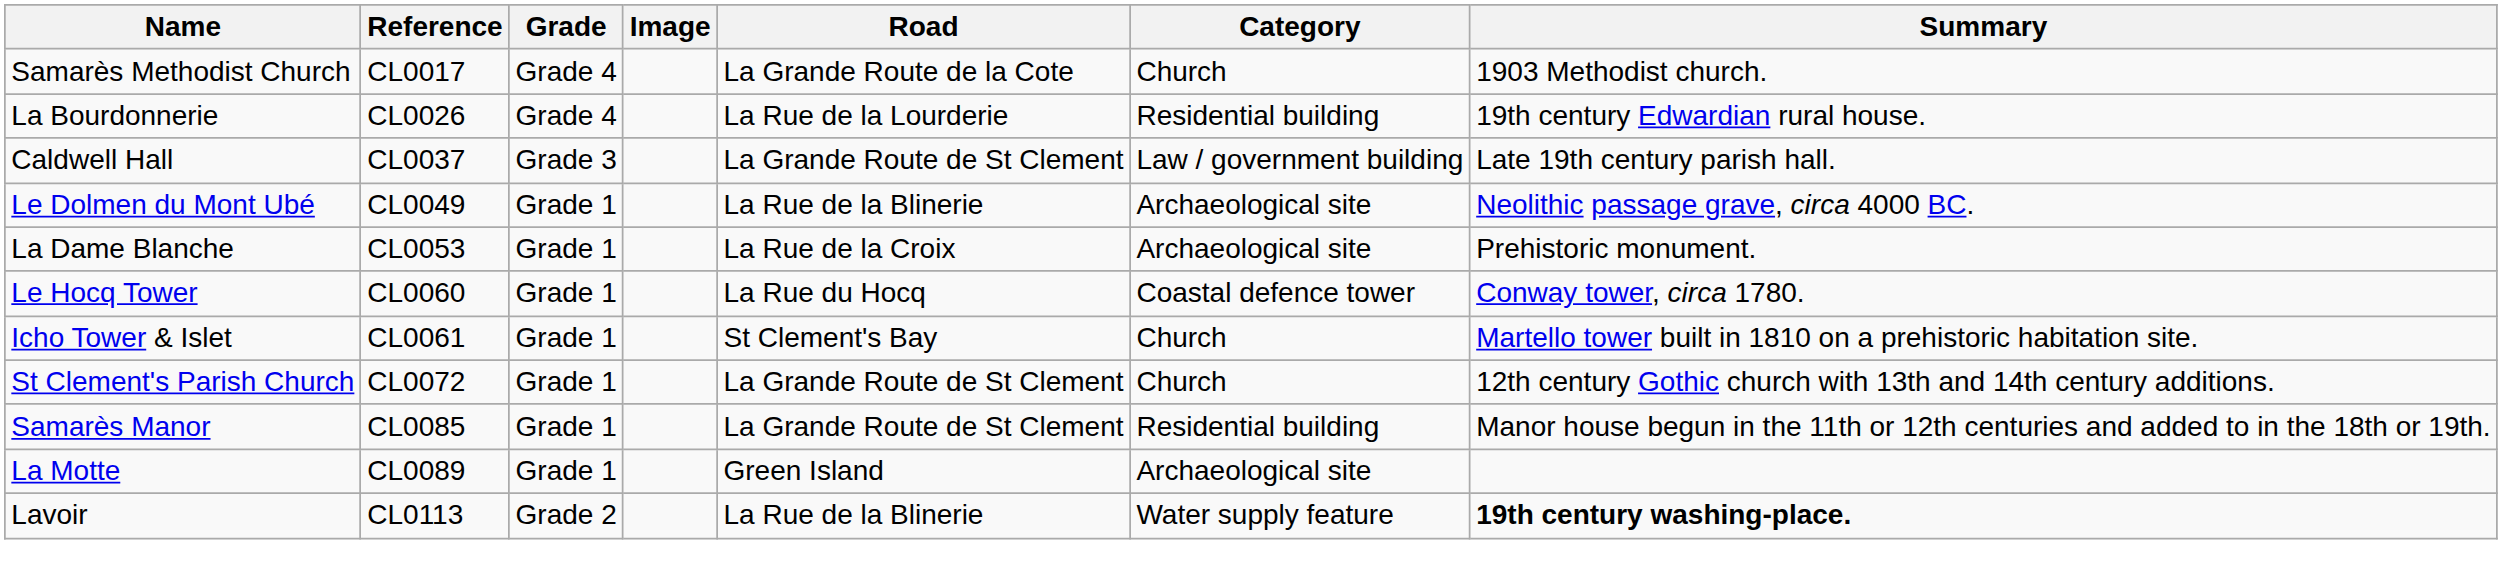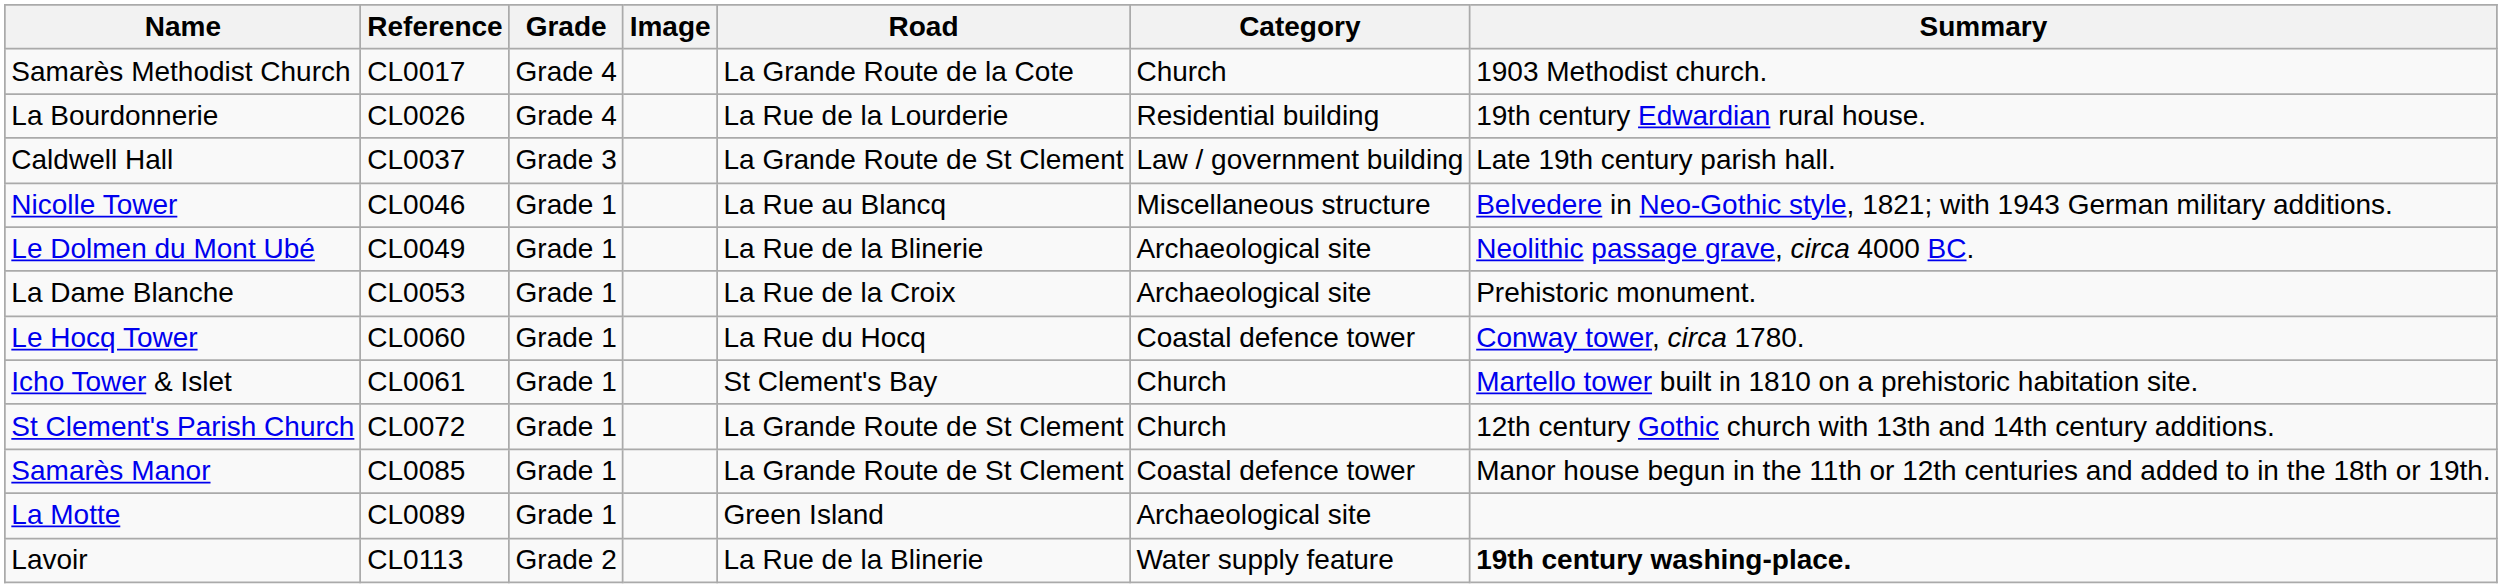+ row: Nicolle Tower | CL0046 | Grade 1 | La Rue au Blancq | Miscellaneous structure | Belvedere in Neo-Gothic style, 1821; with 1943 German military additions.
Samarès Manor | Category: Residential building -> Coastal defence tower
